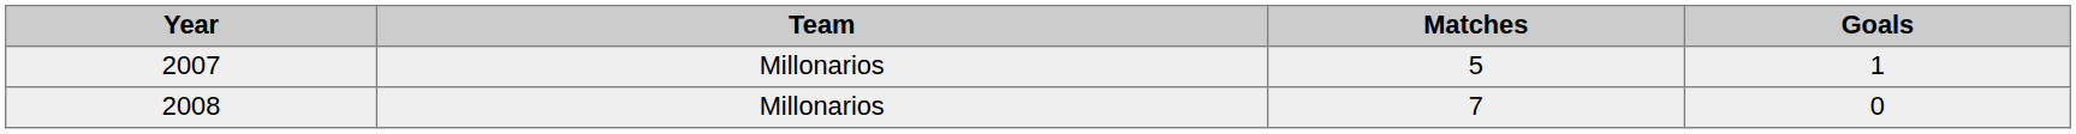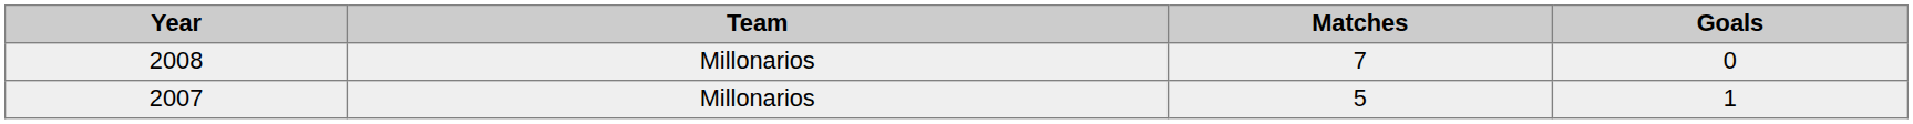rows swapped: 2007 <-> 2008
